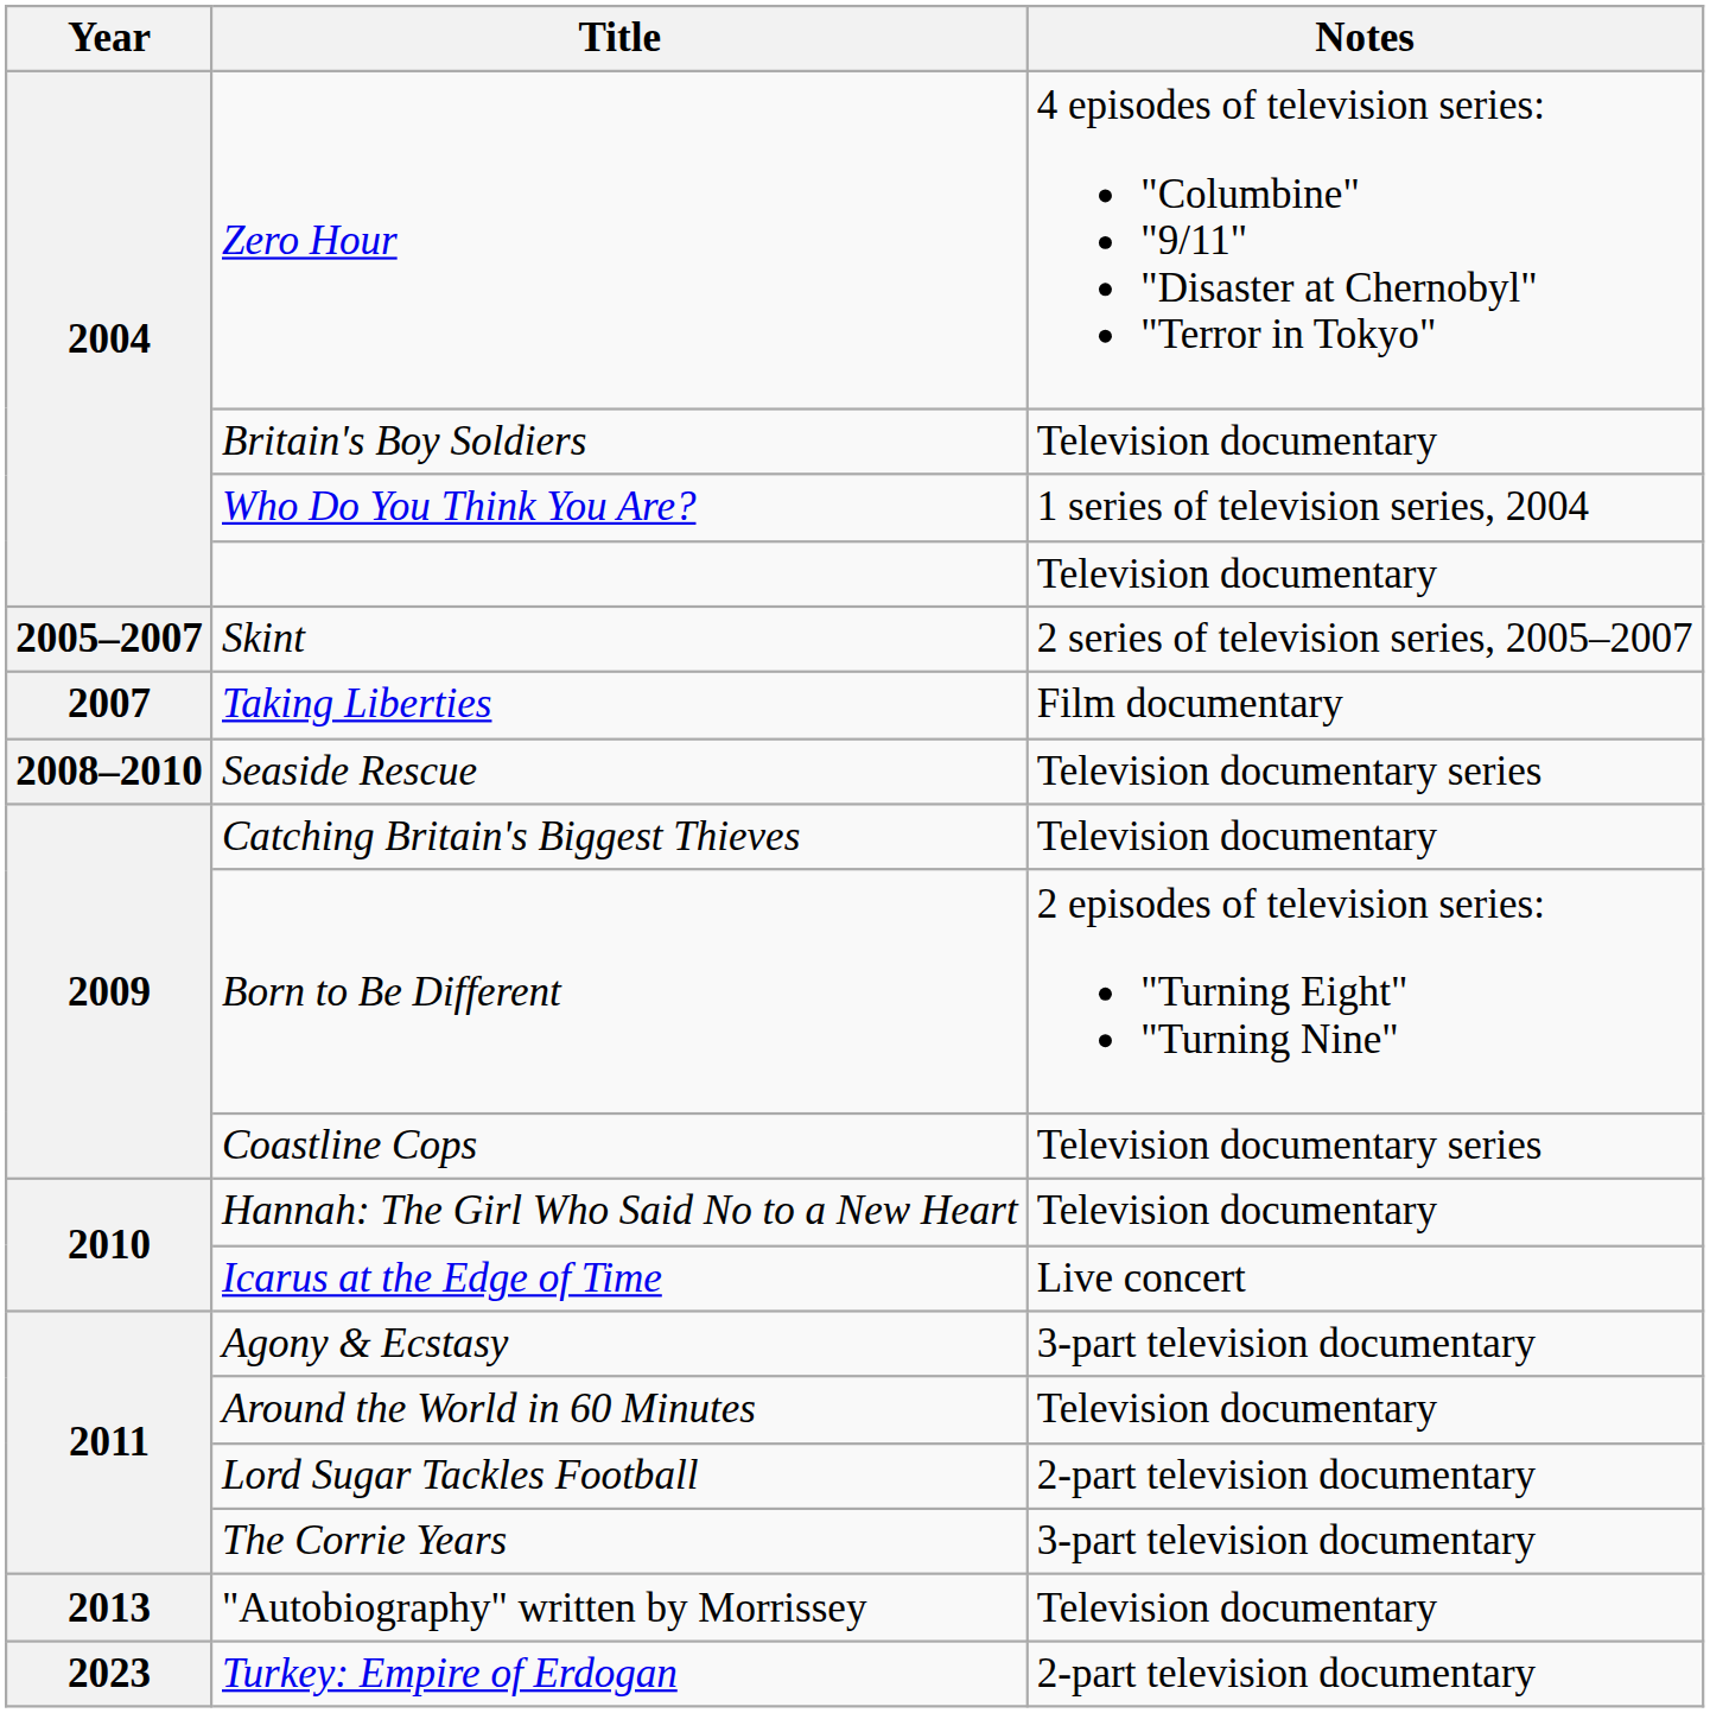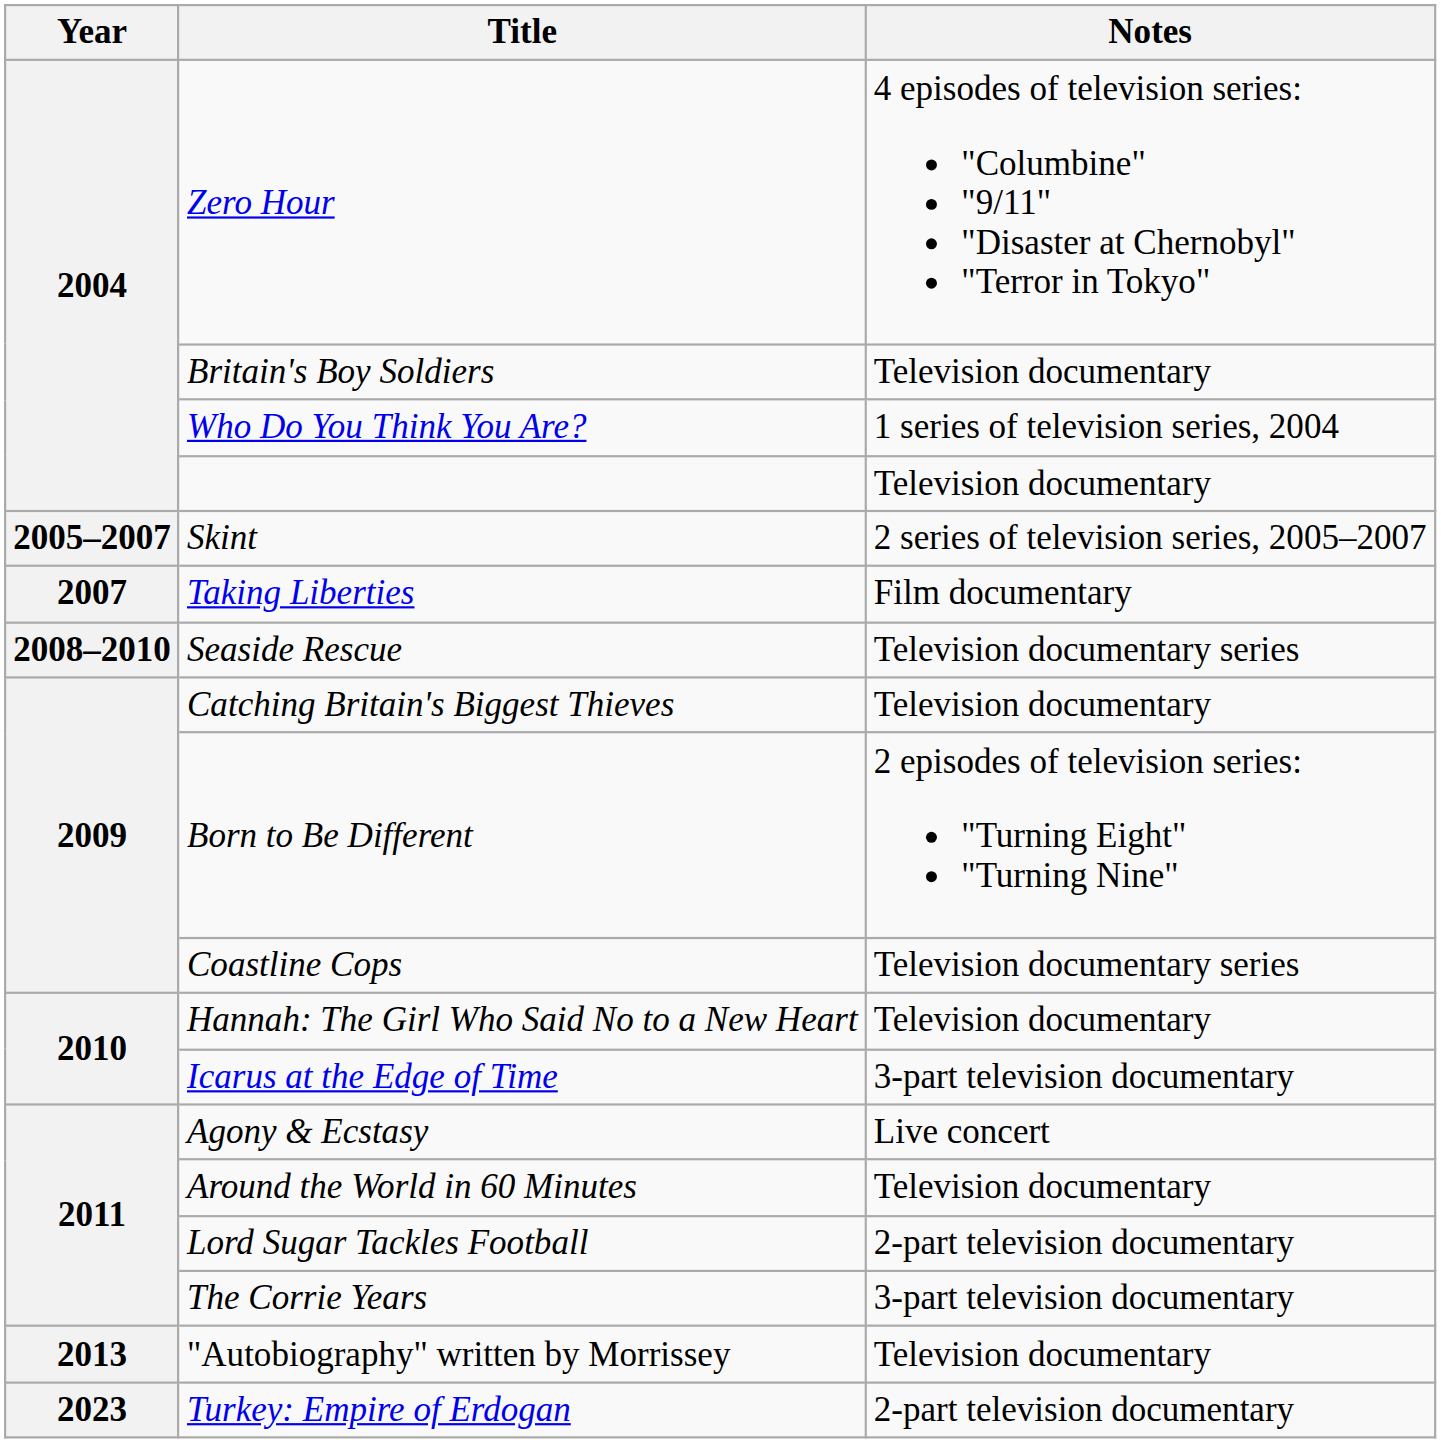Icarus at the Edge of Time | Notes: Live concert -> 3-part television documentary
Agony & Ecstasy | Notes: 3-part television documentary -> Live concert
